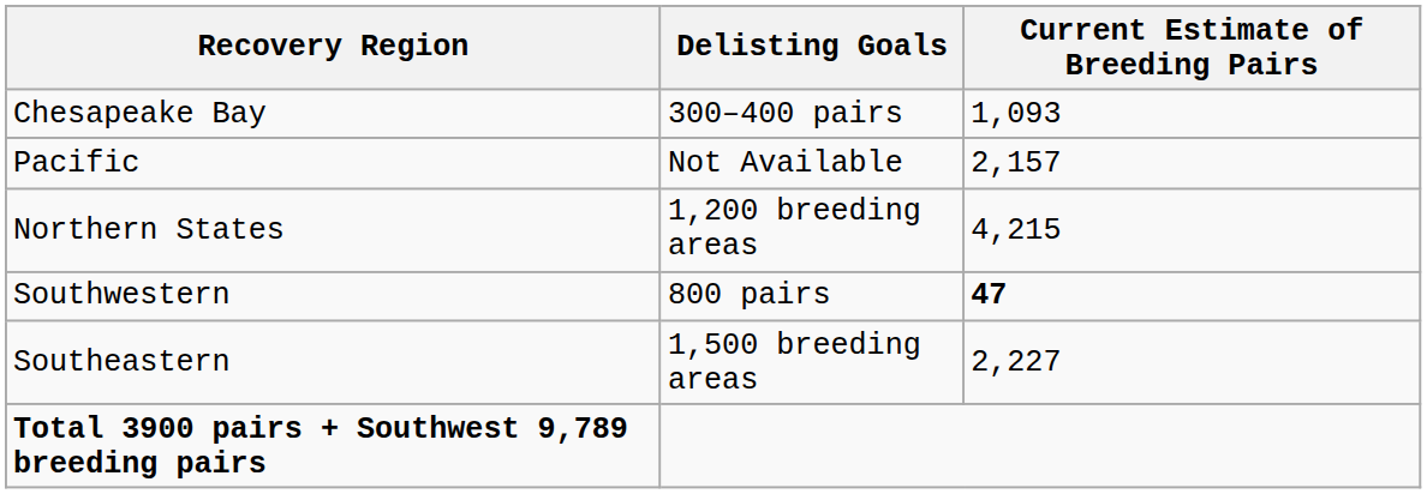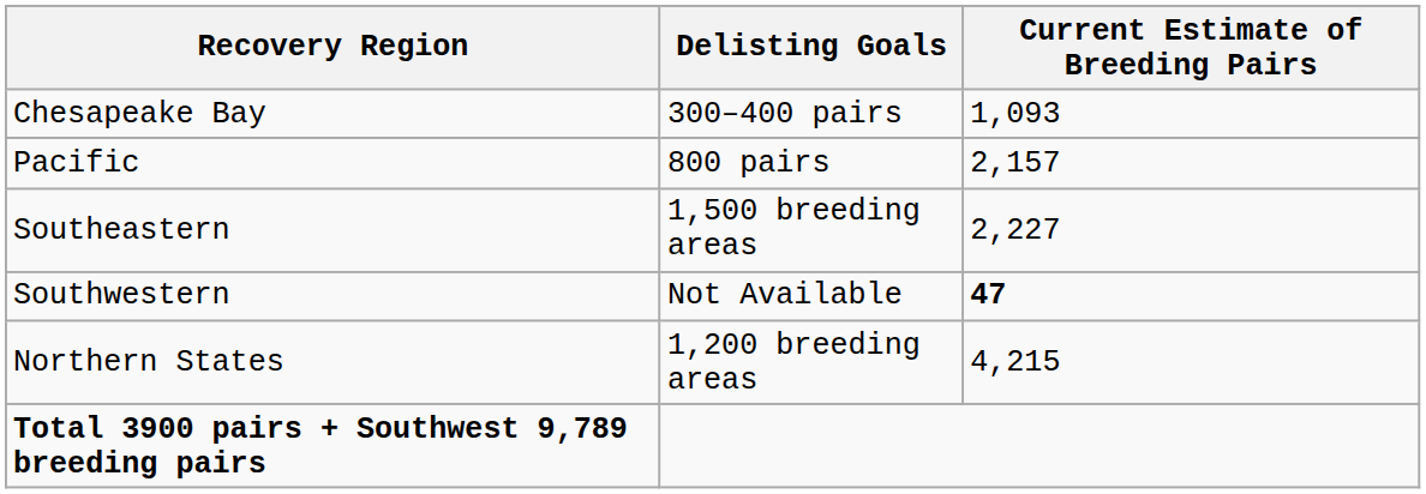Pacific | Delisting Goals: Not Available -> 800 pairs
rows swapped: Southeastern <-> Northern States
Southwestern | Delisting Goals: 800 pairs -> Not Available
